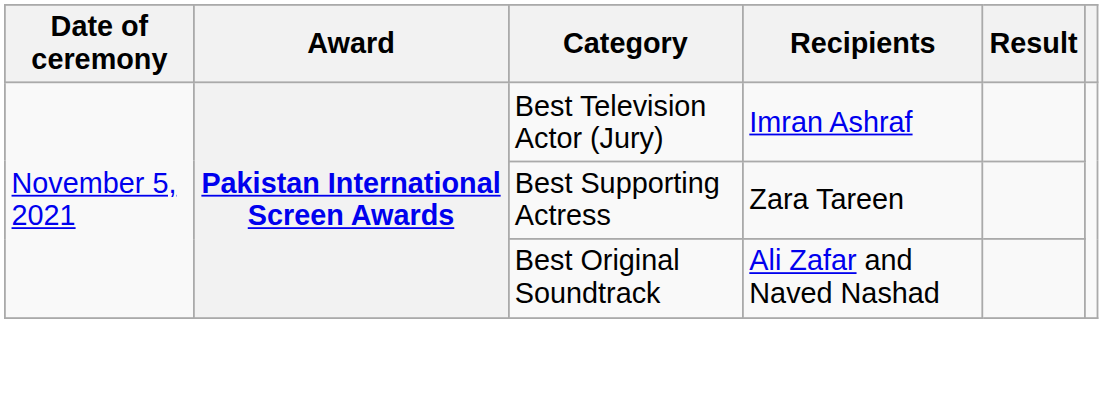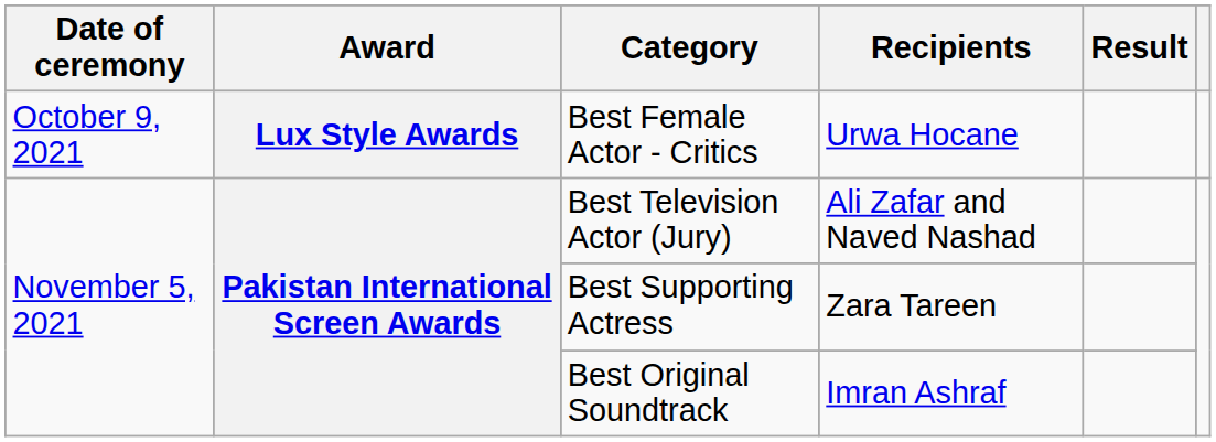+ row: October 9, 2021 | Lux Style Awards | Best Female Actor - Critics | Urwa Hocane
Best Television Actor (Jury) | Recipients: Imran Ashraf -> Ali Zafar and Naved Nashad
Best Original Soundtrack | Recipients: Ali Zafar and Naved Nashad -> Imran Ashraf
